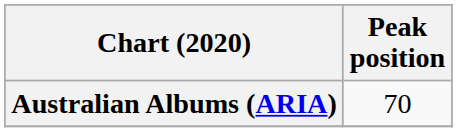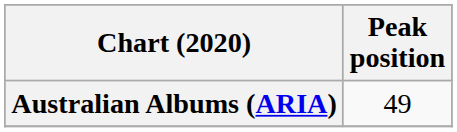Australian Albums (ARIA) | Peak position: 70 -> 49
